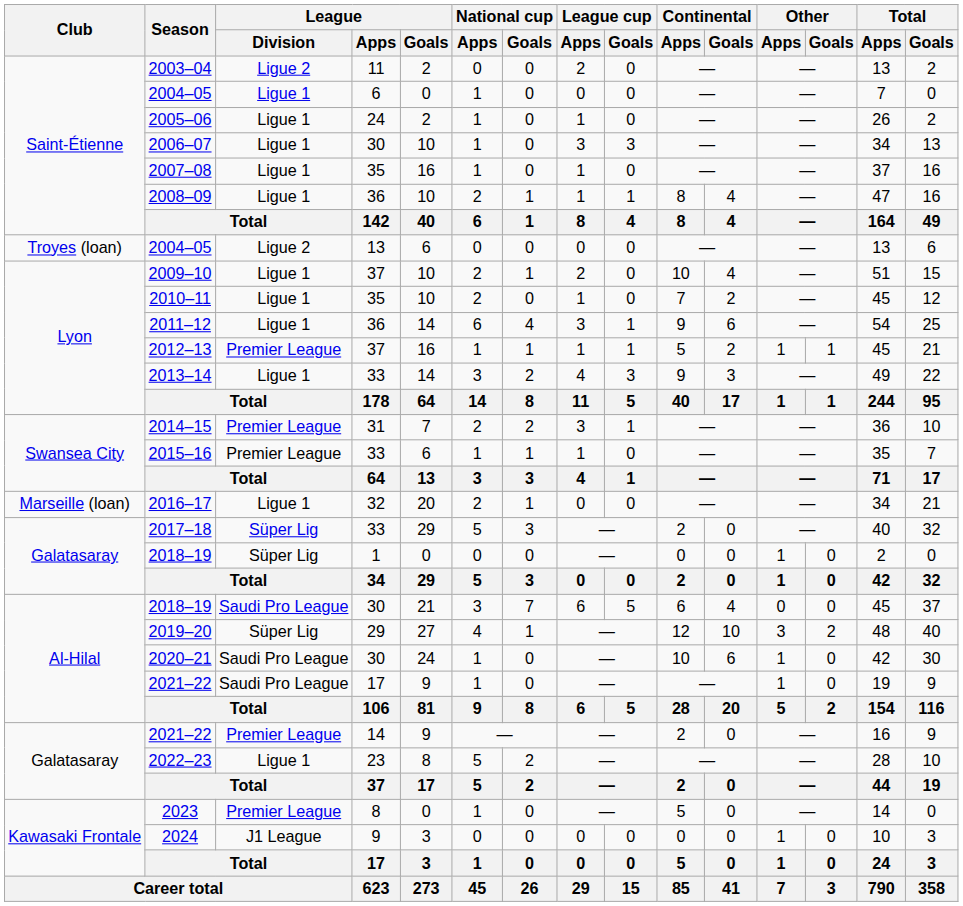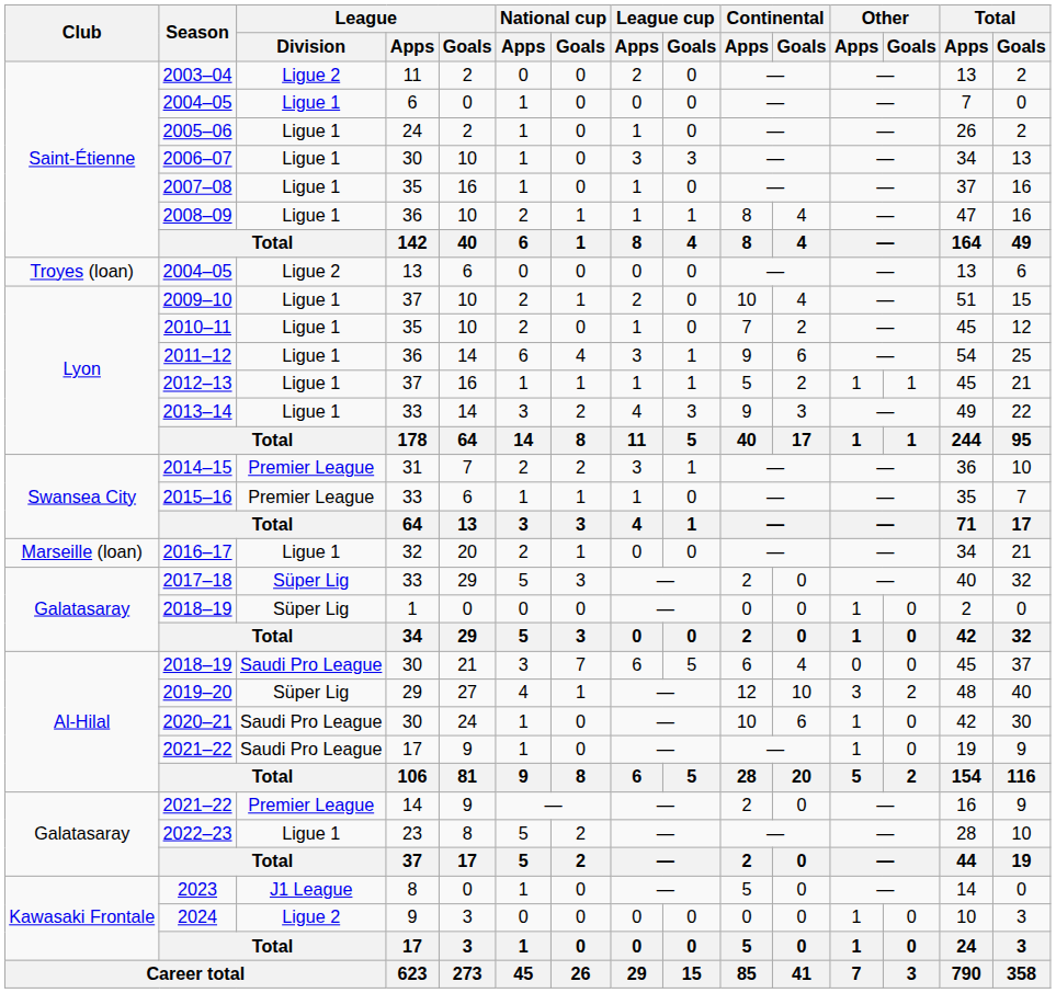2012–13 | League / Division: Premier League -> Ligue 1
2023 | League / Division: Premier League -> J1 League
2024 | League / Division: J1 League -> Ligue 2
